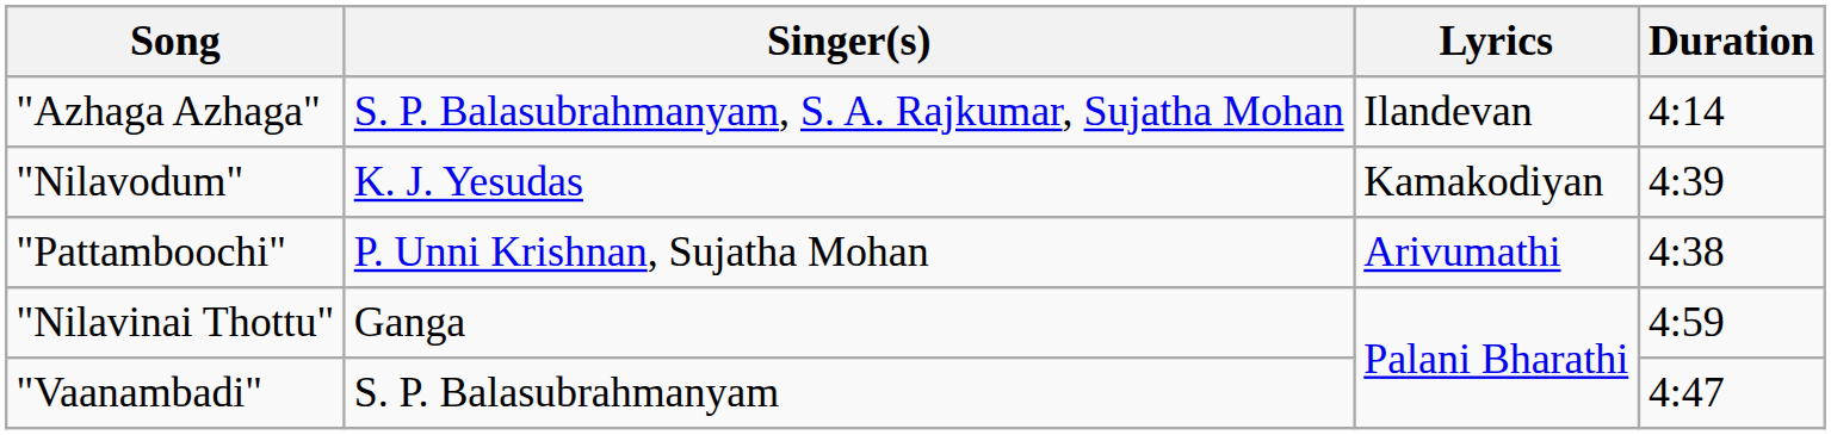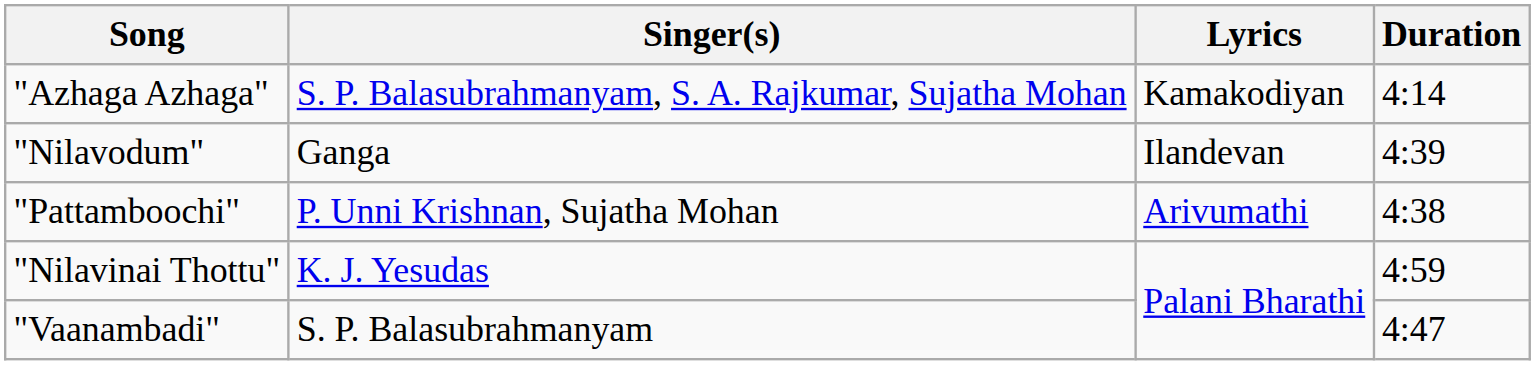"Azhaga Azhaga" | Lyrics: Ilandevan -> Kamakodiyan
"Nilavodum" | Singer(s): K. J. Yesudas -> Ganga
"Nilavodum" | Lyrics: Kamakodiyan -> Ilandevan
"Nilavinai Thottu" | Singer(s): Ganga -> K. J. Yesudas
